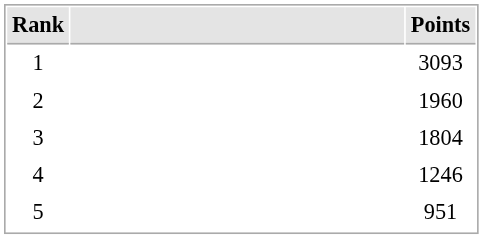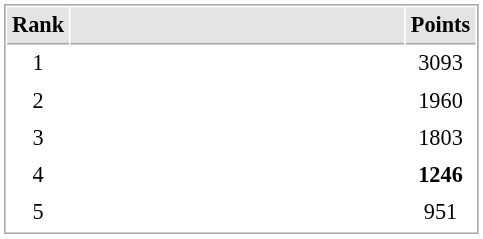3 | Points: 1804 -> 1803
4 | Points: normal -> bold
